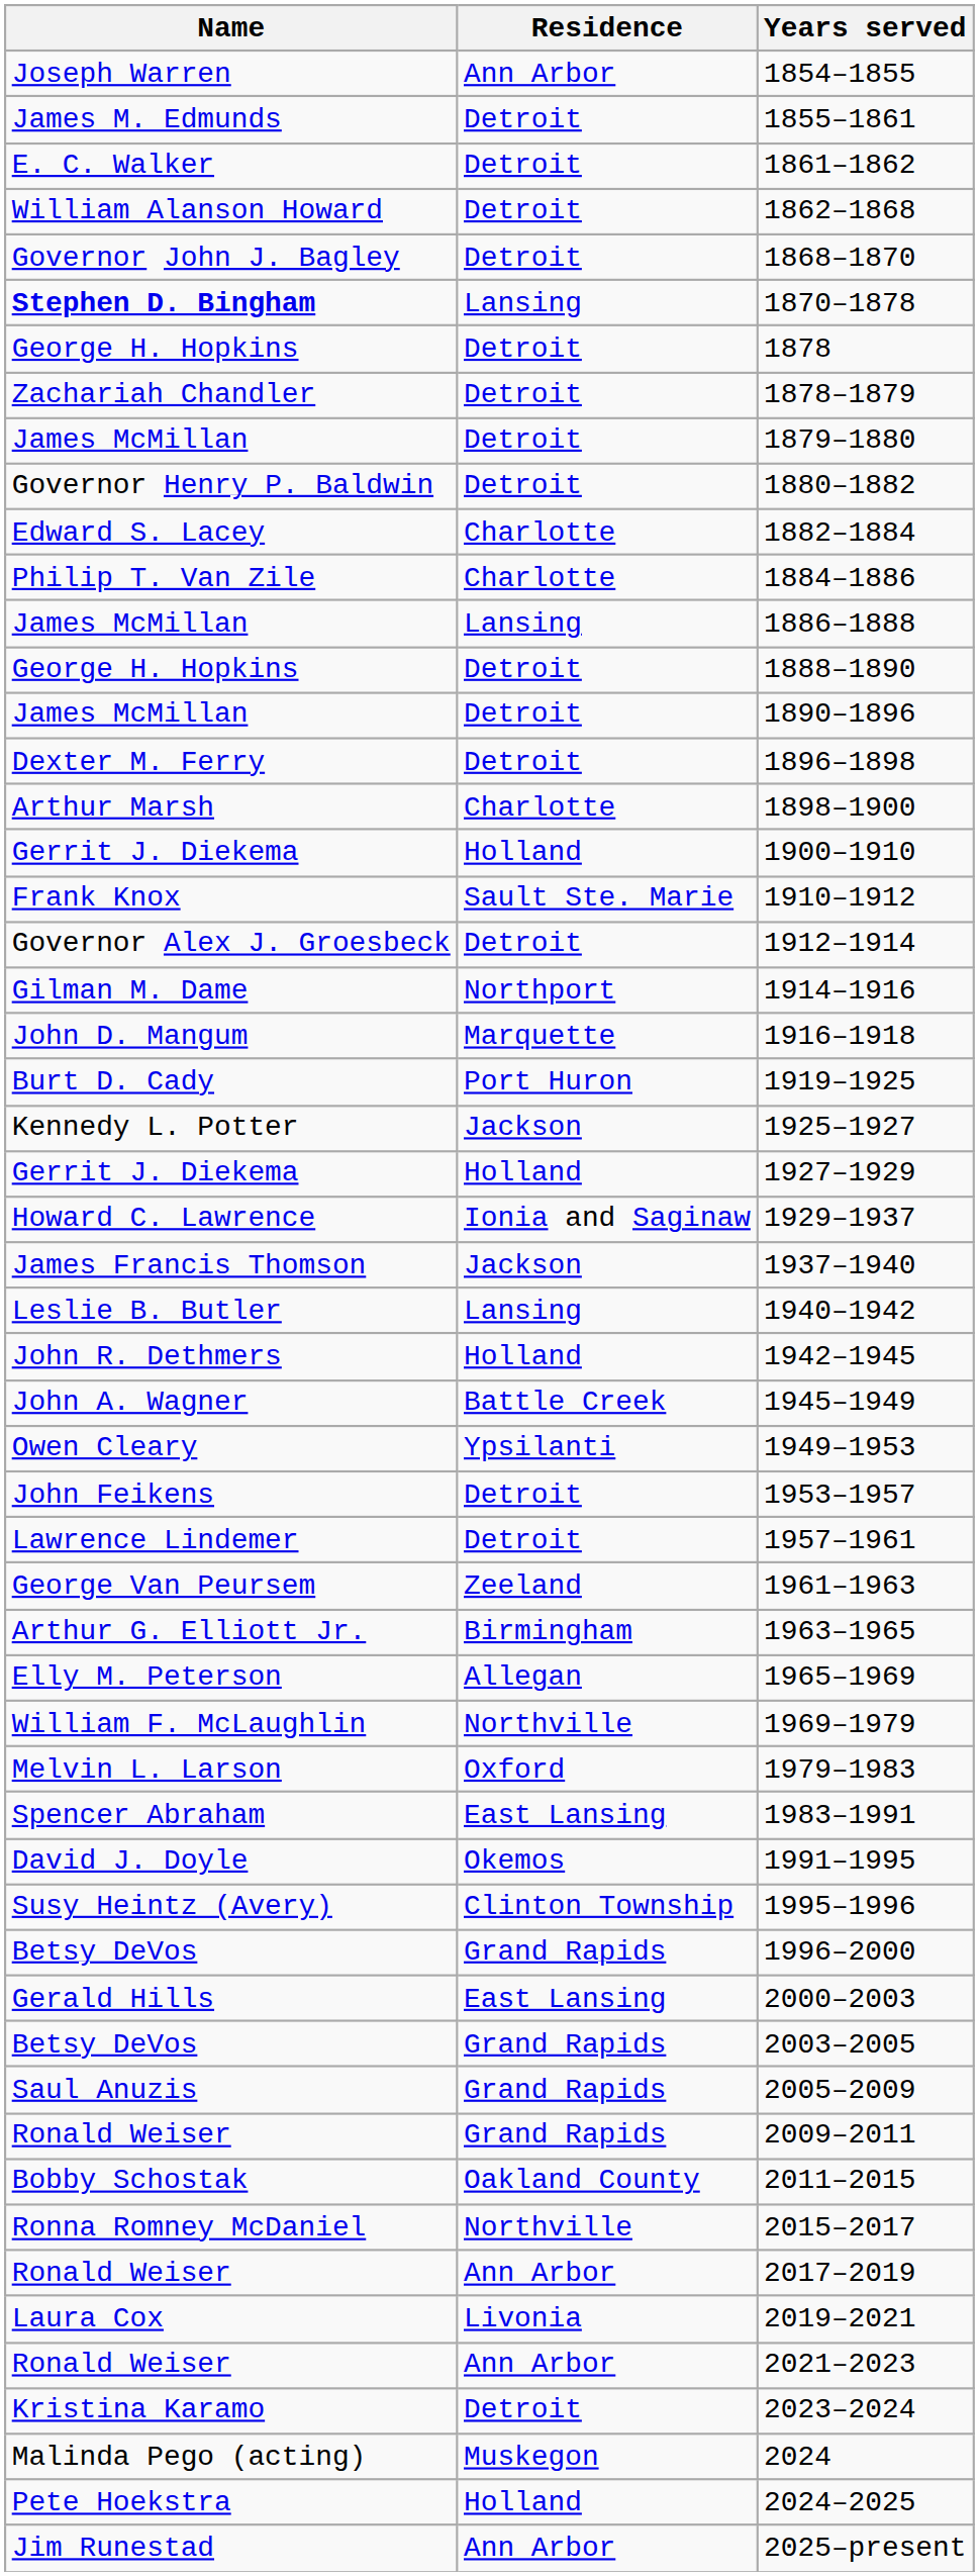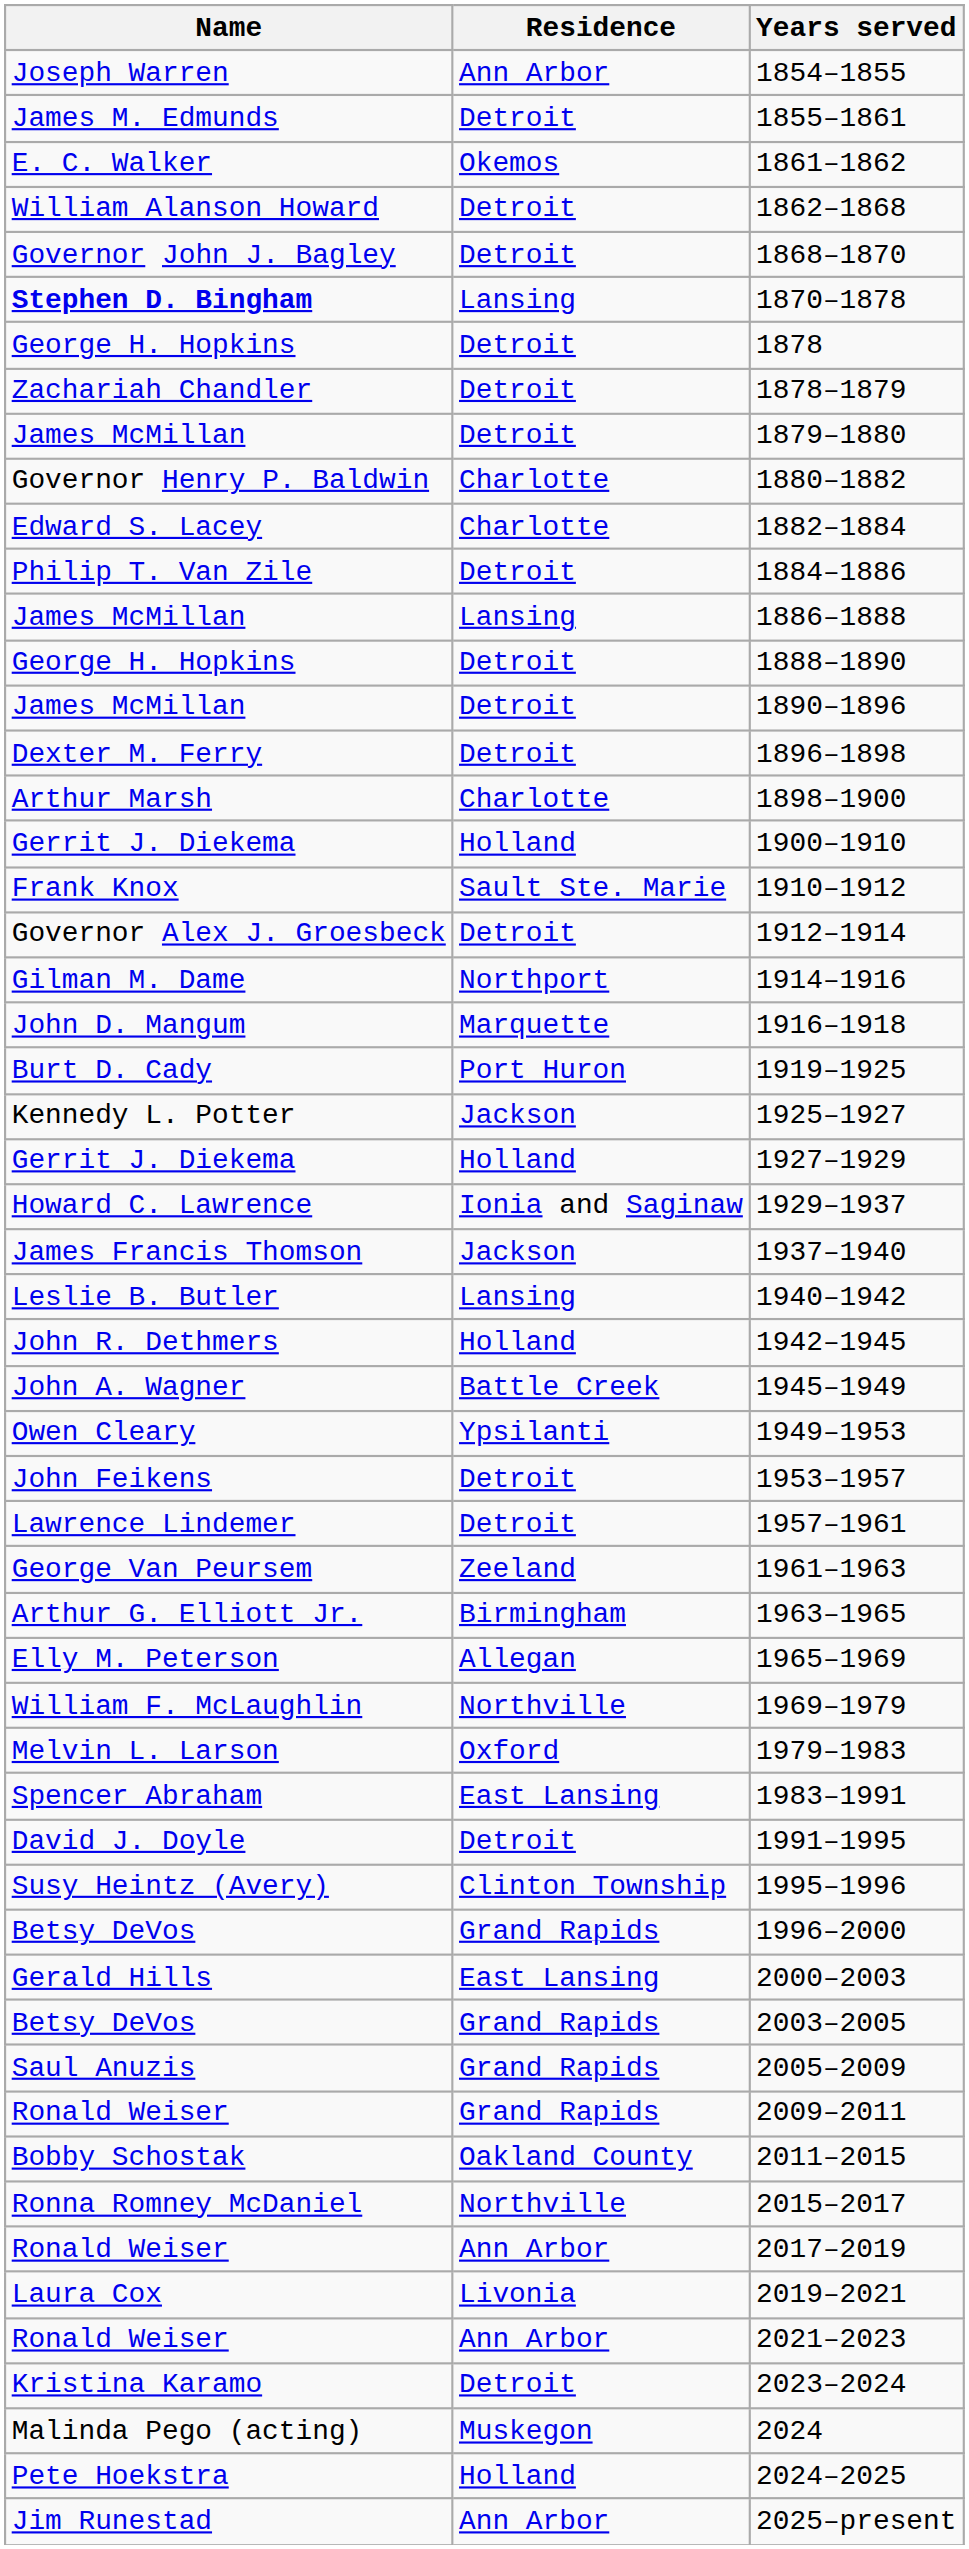1861–1862 | Residence: Detroit -> Okemos
1880–1882 | Residence: Detroit -> Charlotte
1884–1886 | Residence: Charlotte -> Detroit
1991–1995 | Residence: Okemos -> Detroit
